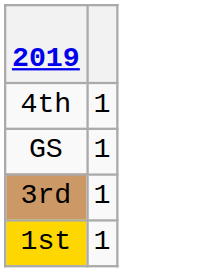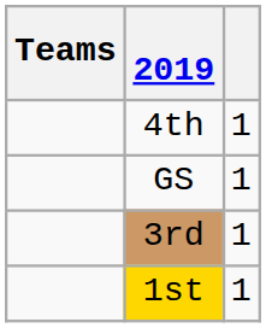+ column: Teams
